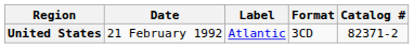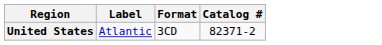- column: Date | 21 February 1992
